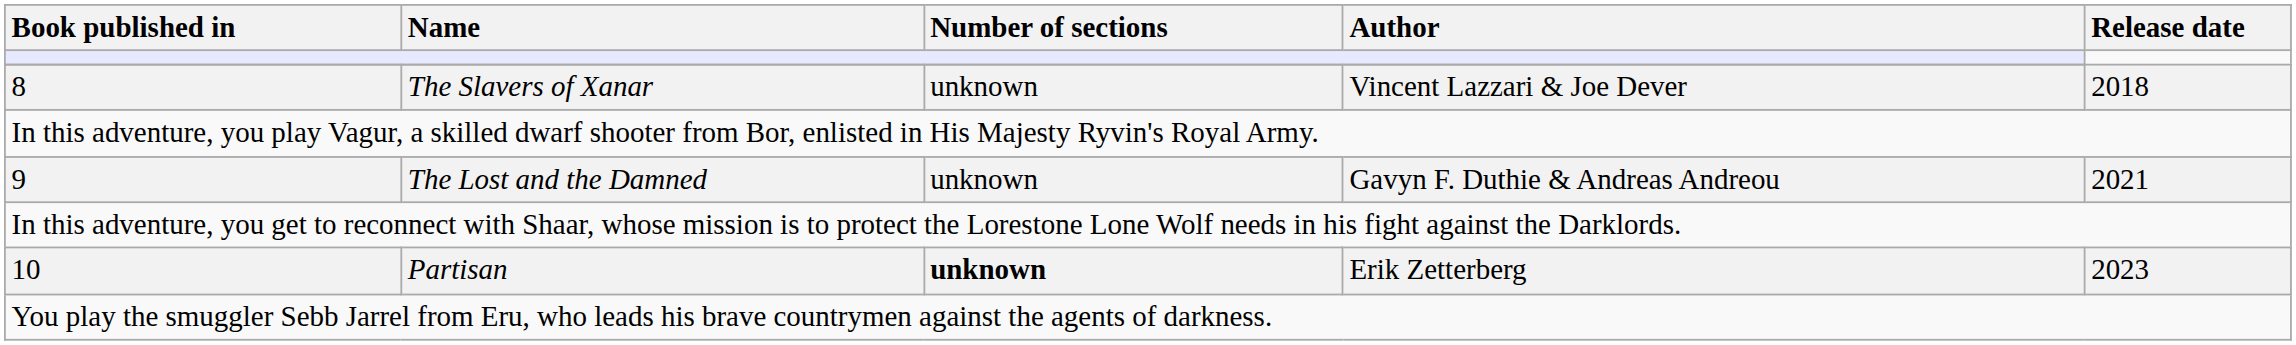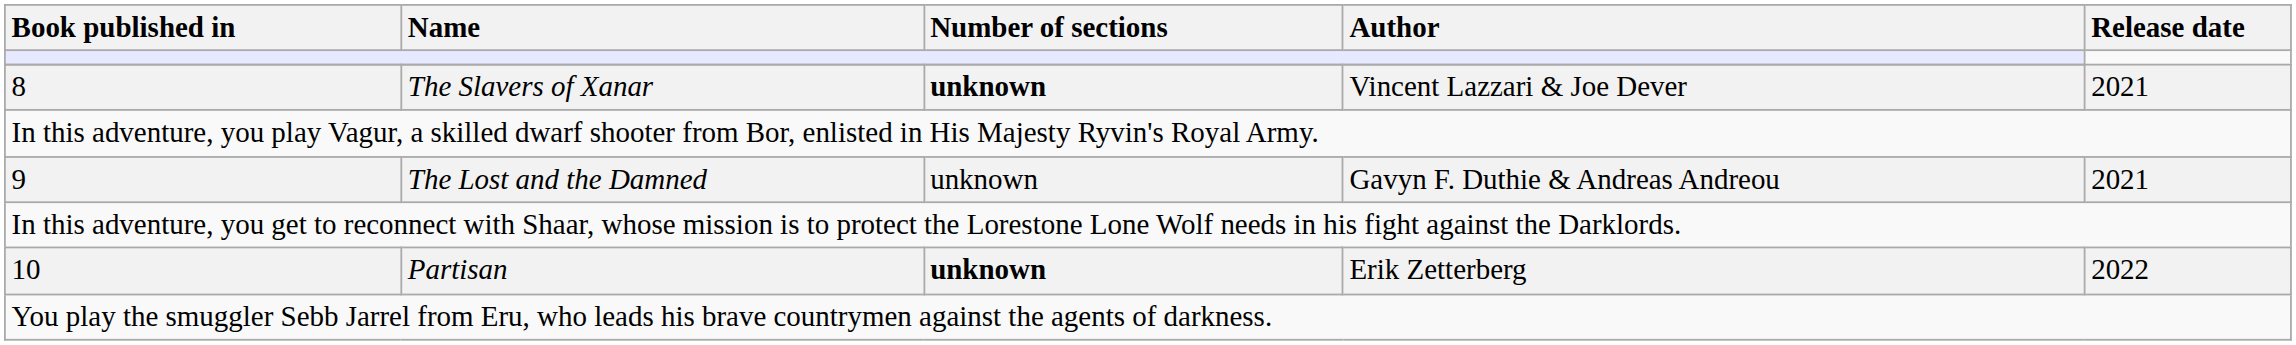The Slavers of Xanar | Number of sections: normal -> bold
The Slavers of Xanar | Release date: 2018 -> 2021
Partisan | Release date: 2023 -> 2022
